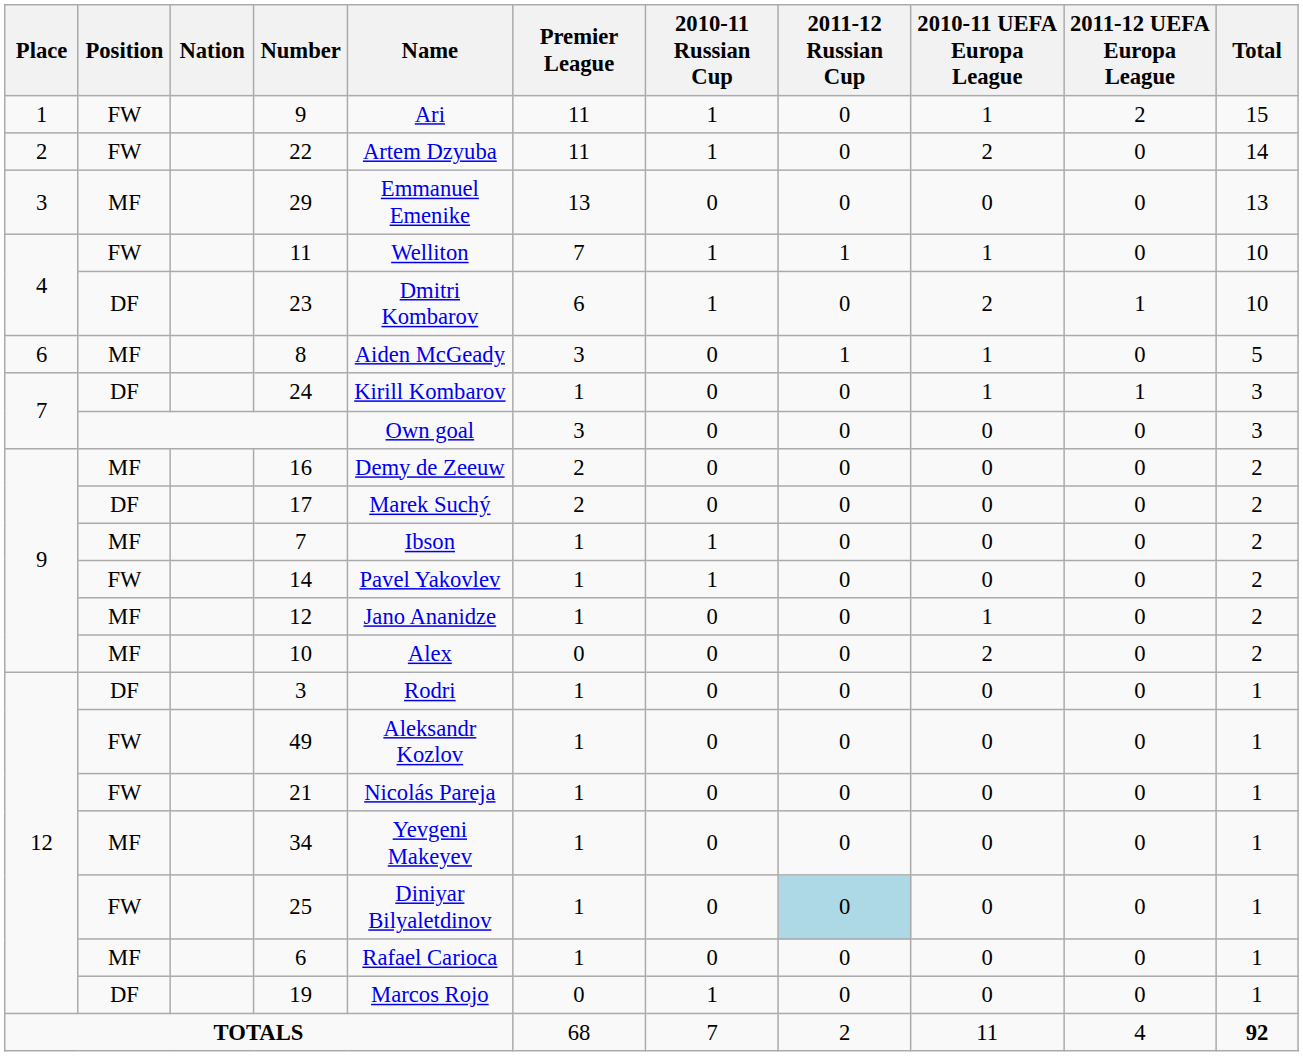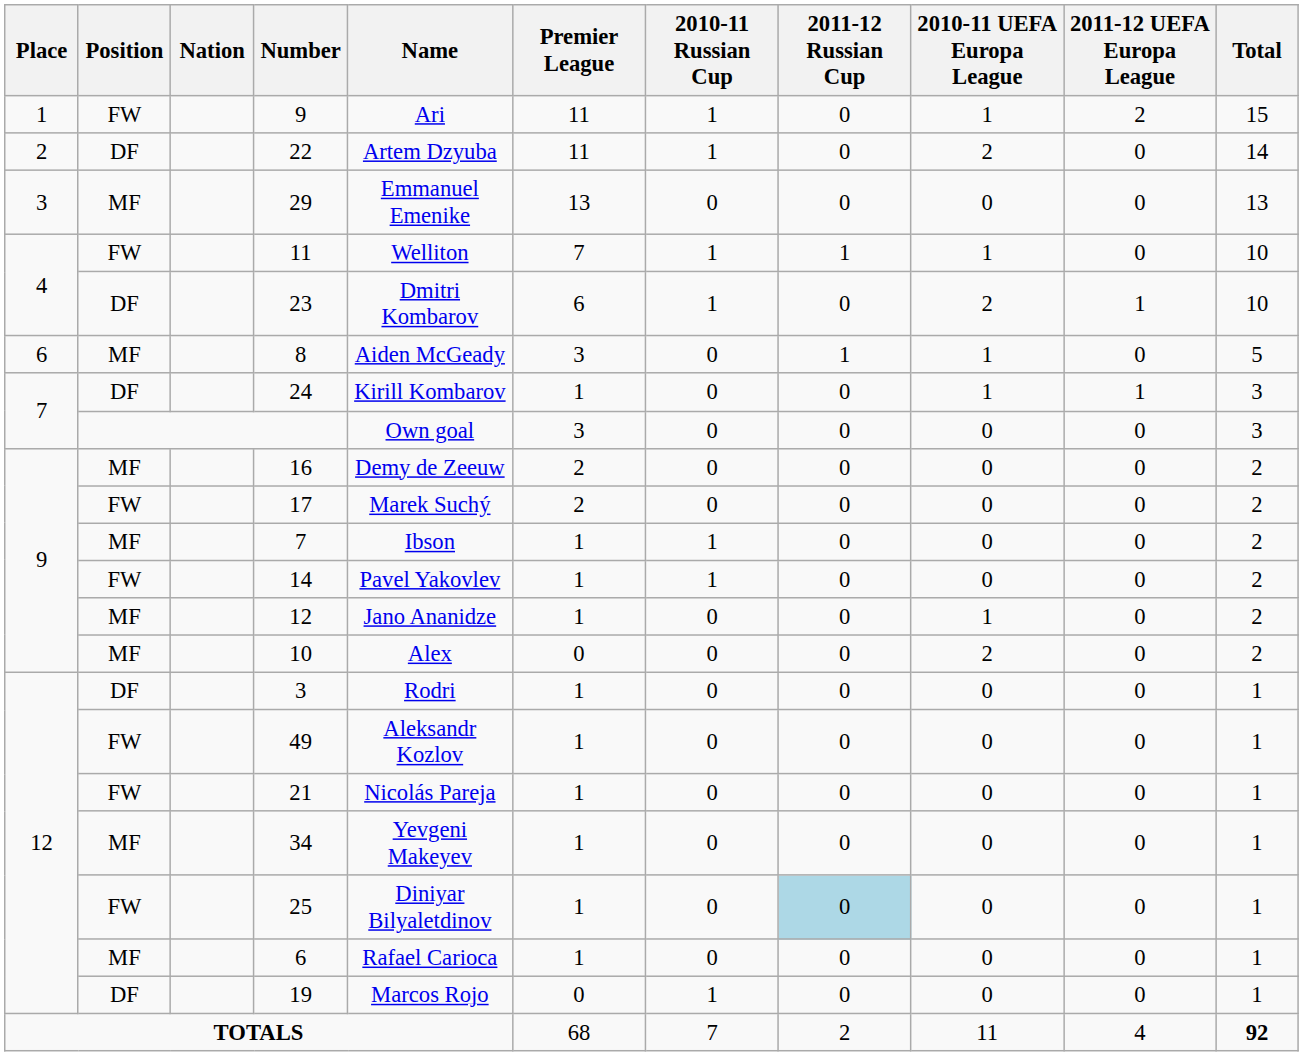22 | Position: FW -> DF
17 | Position: DF -> FW
